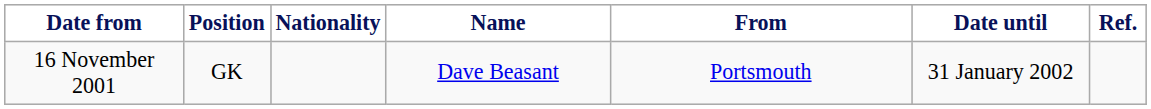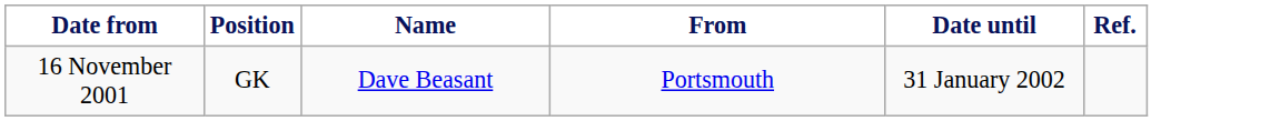- column: Nationality
